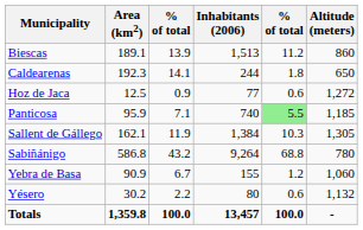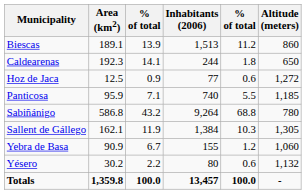Panticosa | column 5: lightgreen background -> no background
rows swapped: Sabiñánigo <-> Sallent de Gállego
